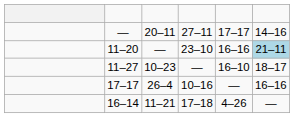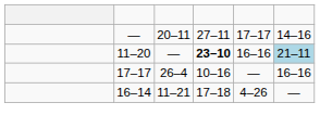11–20 | column 4: normal -> bold
- row: 11–27 | 10–23 | — | 16–10 | 18–17
